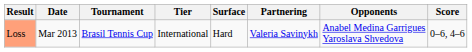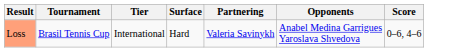- column: Date | Mar 2013
